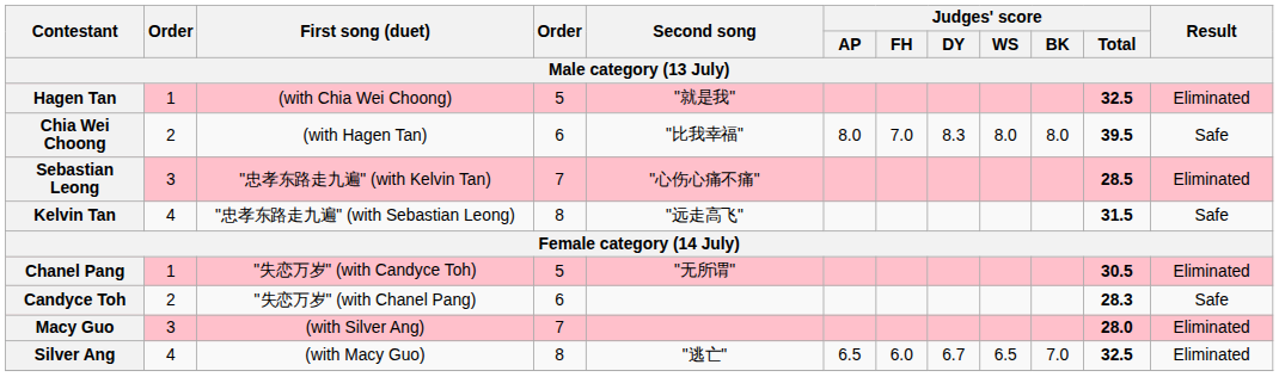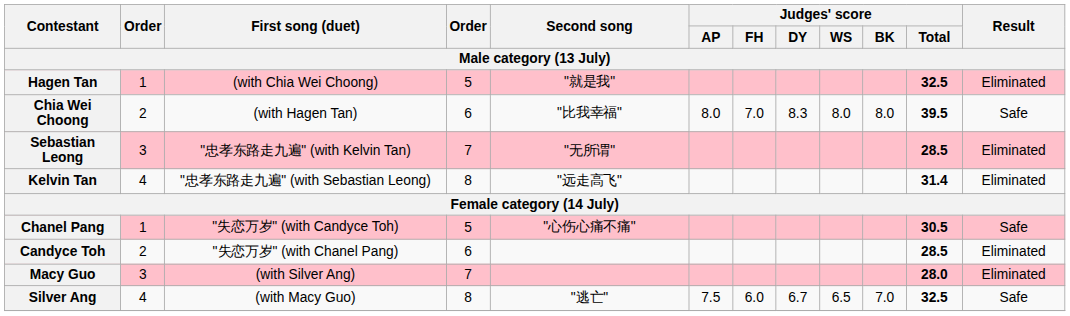Sebastian Leong | Second song: "心伤心痛不痛" -> "无所谓"
Kelvin Tan | Judges' score / Total: 31.5 -> 31.4
Kelvin Tan | Result: Safe -> Eliminated
Chanel Pang | Second song: "无所谓" -> "心伤心痛不痛"
Chanel Pang | Result: Eliminated -> Safe
Candyce Toh | Judges' score / Total: 28.3 -> 28.5
Candyce Toh | Result: Safe -> Eliminated
Silver Ang | Judges' score / AP: 6.5 -> 7.5
Silver Ang | Result: Eliminated -> Safe
